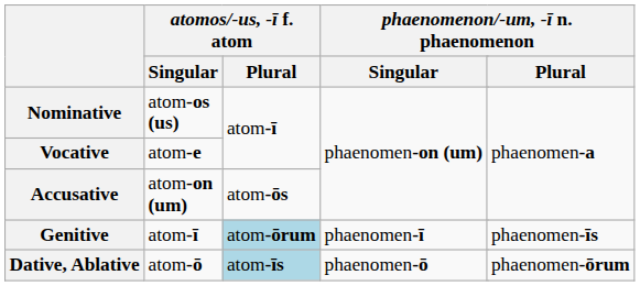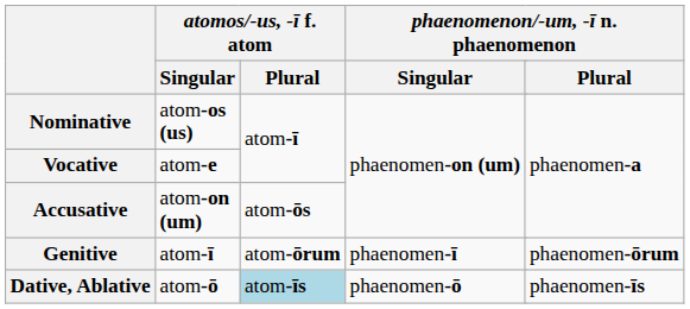Genitive | atomos/-us, -ī f. atom / Plural: lightblue background -> no background
Genitive | phaenomenon/-um, -ī n. phaenomenon / Plural: phaenomen-īs -> phaenomen-ōrum
Dative, Ablative | phaenomenon/-um, -ī n. phaenomenon / Plural: phaenomen-ōrum -> phaenomen-īs
